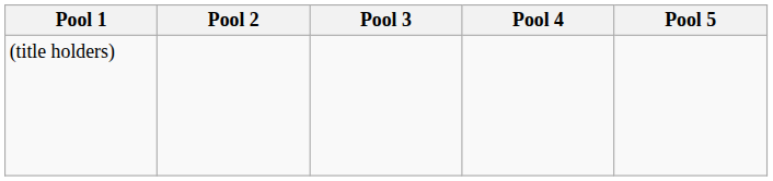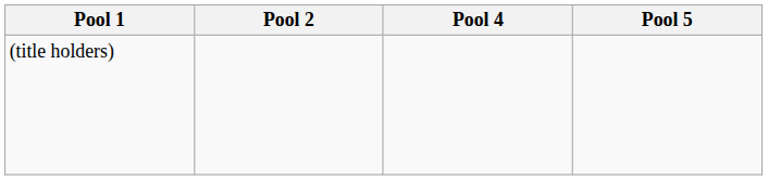- column: Pool 3
